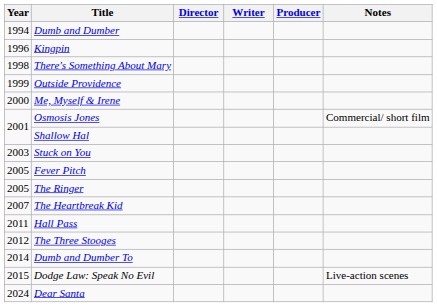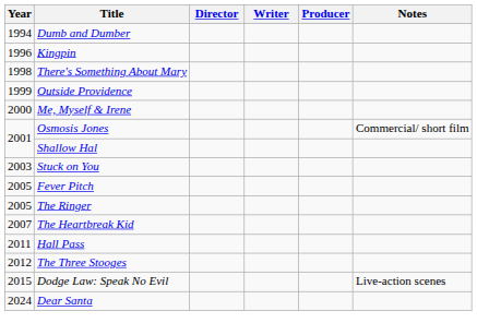- row: 2014 | Dumb and Dumber To
